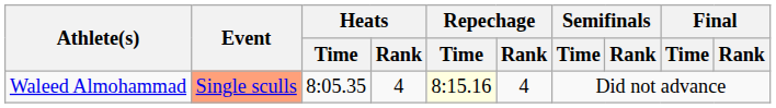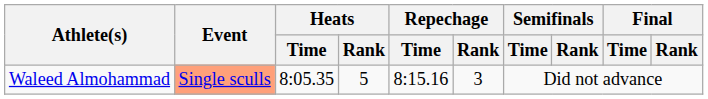Waleed Almohammad | Heats / Rank: 4 -> 5
Waleed Almohammad | Repechage / Time: lightyellow background -> no background
Waleed Almohammad | Repechage / Rank: 4 -> 3
